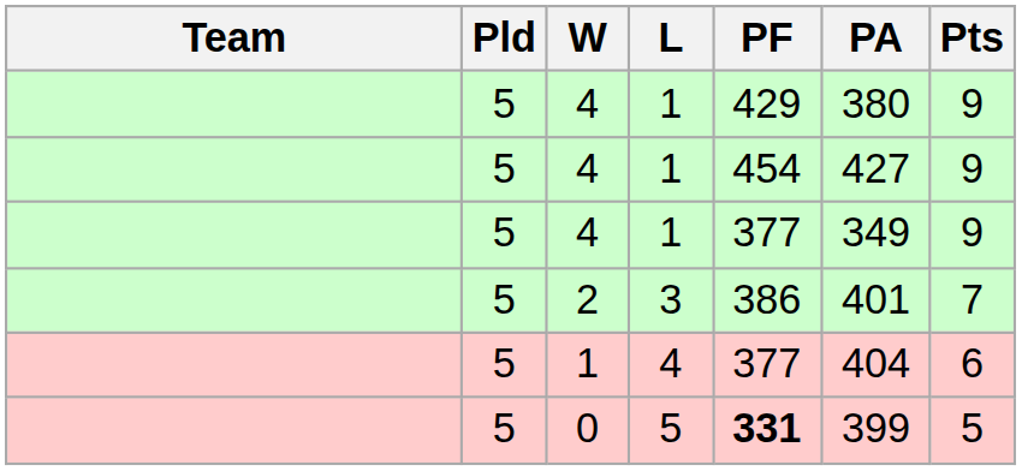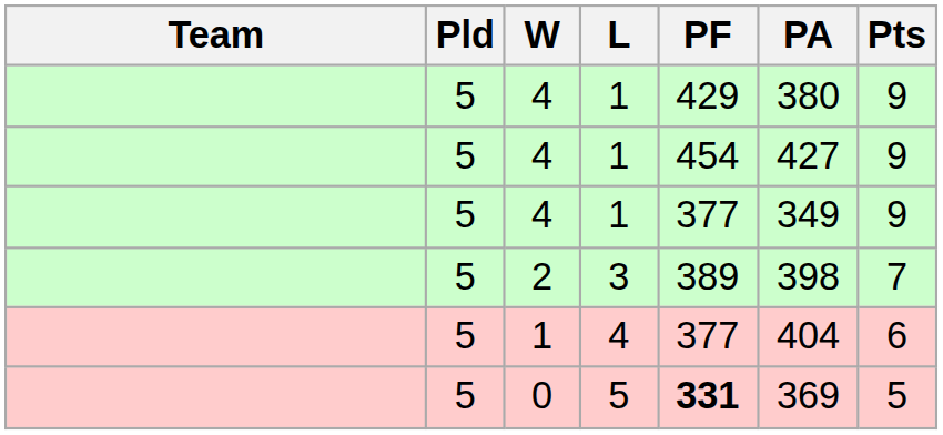2 | PF: 386 -> 389
2 | PA: 401 -> 398
0 | PA: 399 -> 369
